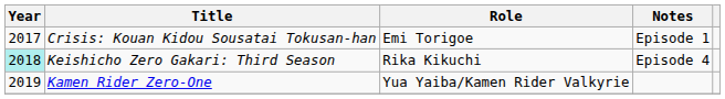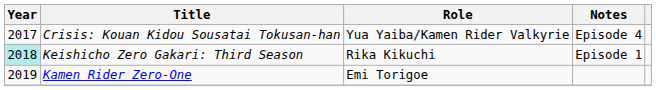Crisis: Kouan Kidou Sousatai Tokusan-han | Role: Emi Torigoe -> Yua Yaiba/Kamen Rider Valkyrie
Crisis: Kouan Kidou Sousatai Tokusan-han | Notes: Episode 1 -> Episode 4
Keishicho Zero Gakari: Third Season | Notes: Episode 4 -> Episode 1
Kamen Rider Zero-One | Role: Yua Yaiba/Kamen Rider Valkyrie -> Emi Torigoe
